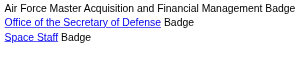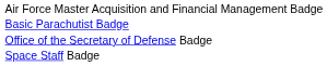+ row: Basic Parachutist Badge
